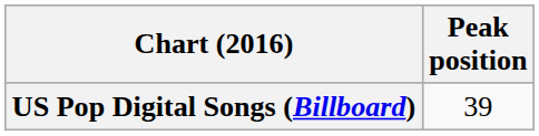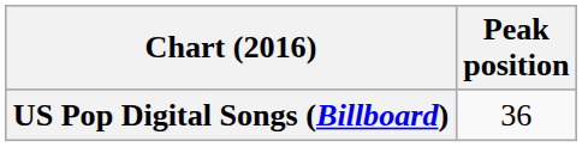US Pop Digital Songs (Billboard) | Peak position: 39 -> 36
